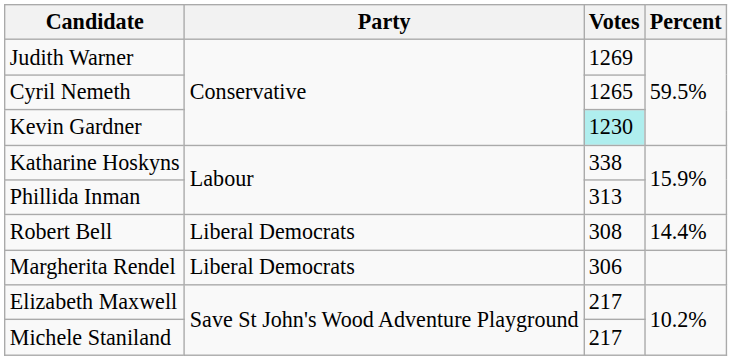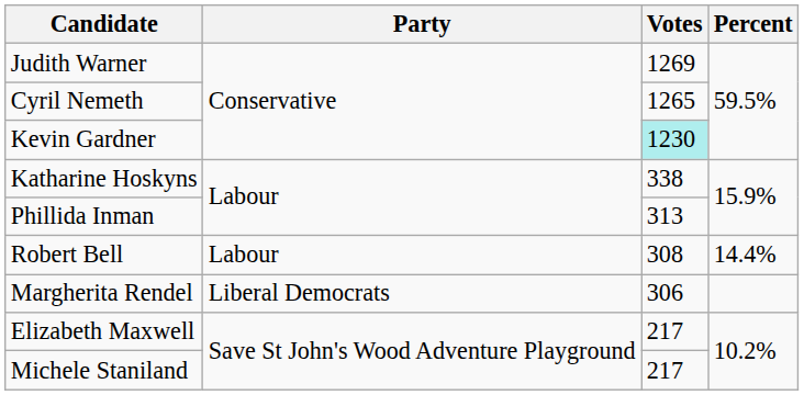Robert Bell | Party: Liberal Democrats -> Labour
